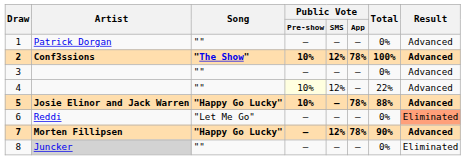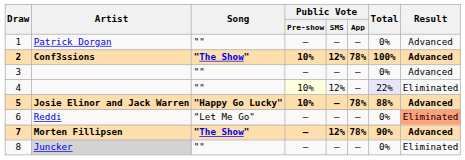4 | Total: no background -> lavender background
4 | Result: Advanced -> Eliminated
7 | Song: "Happy Go Lucky" -> "The Show"
